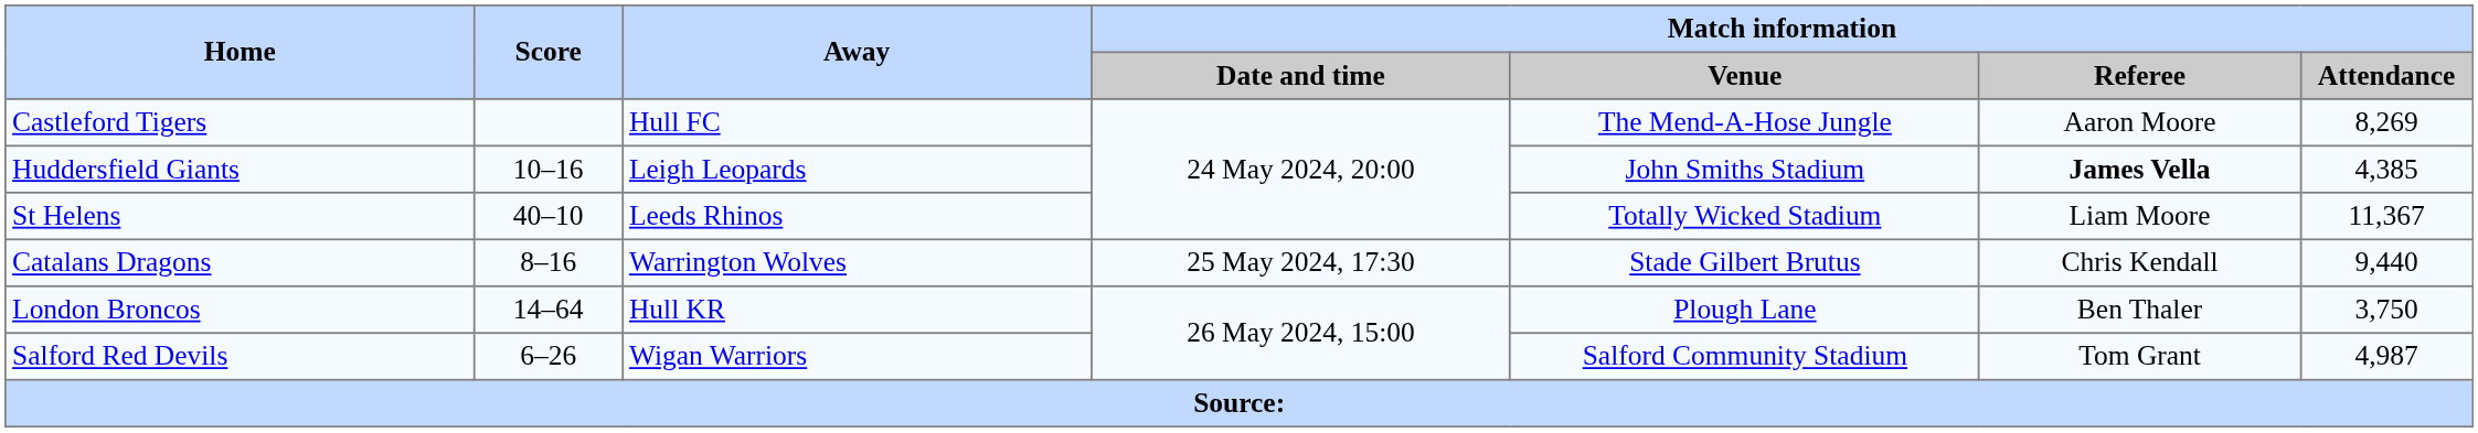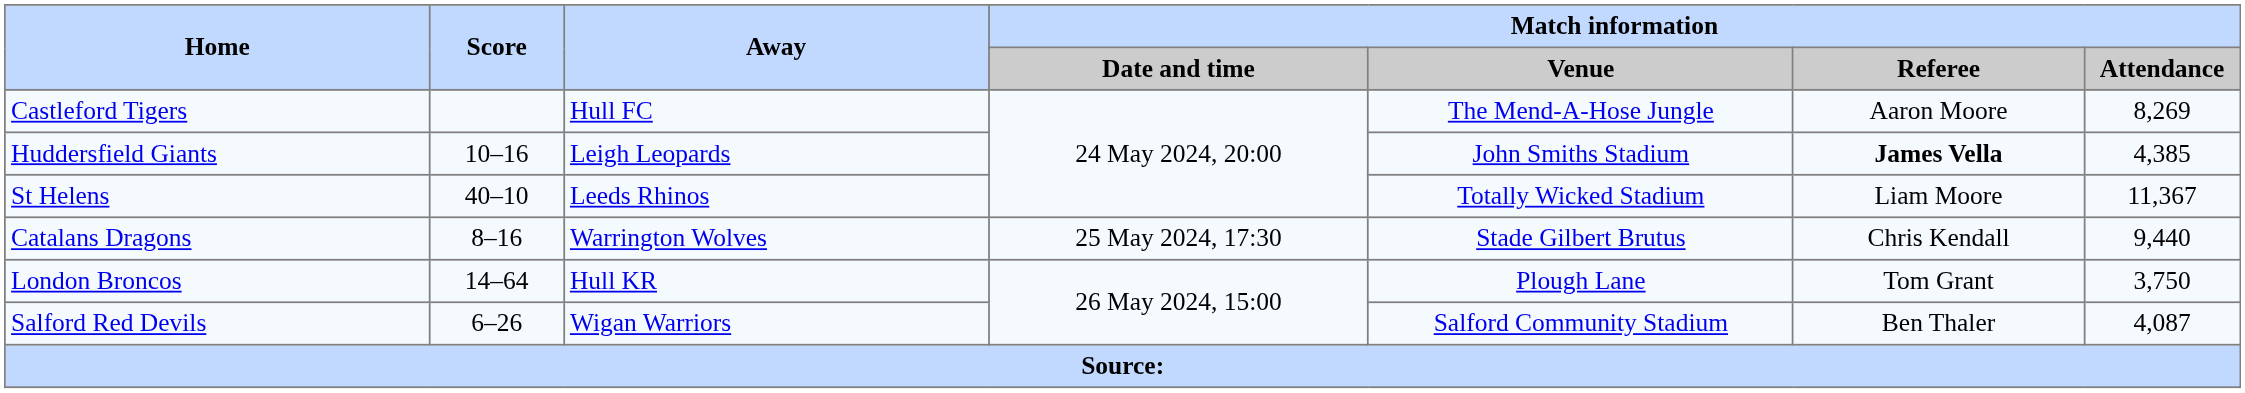London Broncos | Match information / Referee: Ben Thaler -> Tom Grant
Salford Red Devils | Match information / Referee: Tom Grant -> Ben Thaler
Salford Red Devils | Match information / Attendance: 4,987 -> 4,087
